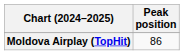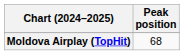Moldova Airplay (TopHit) | Peak position: 86 -> 68
